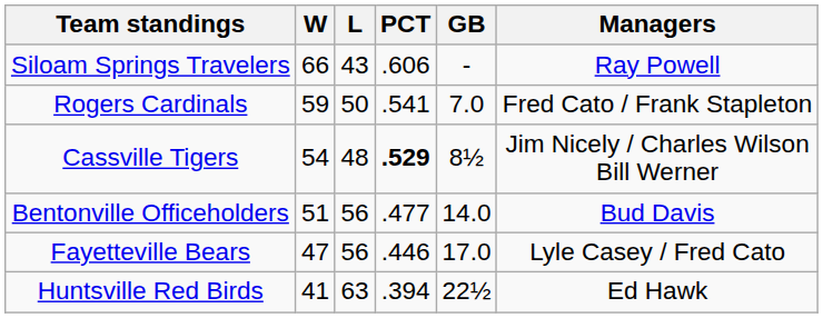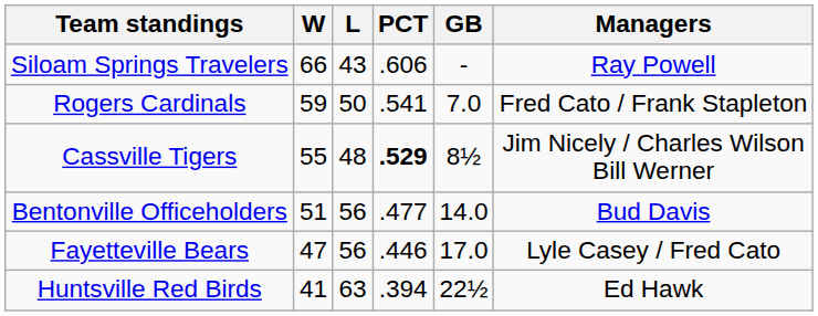Cassville Tigers | W: 54 -> 55
